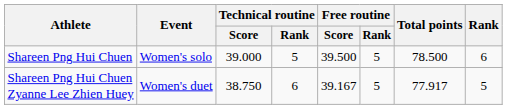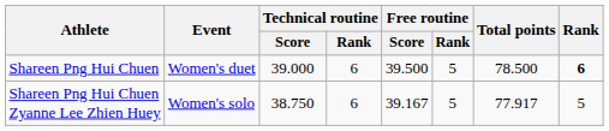Shareen Png Hui Chuen | Event: Women's solo -> Women's duet
Shareen Png Hui Chuen | Technical routine / Rank: 5 -> 6
Shareen Png Hui Chuen | Rank: normal -> bold
Shareen Png Hui Chuen Zyanne Lee Zhien Huey | Event: Women's duet -> Women's solo
